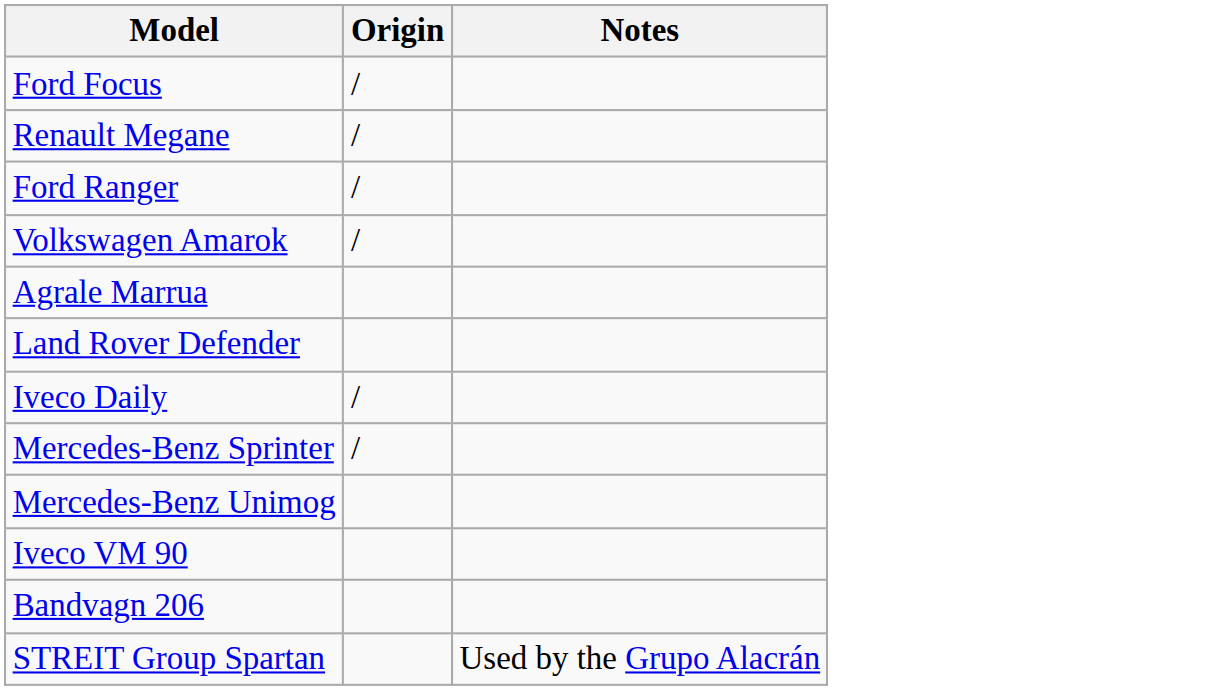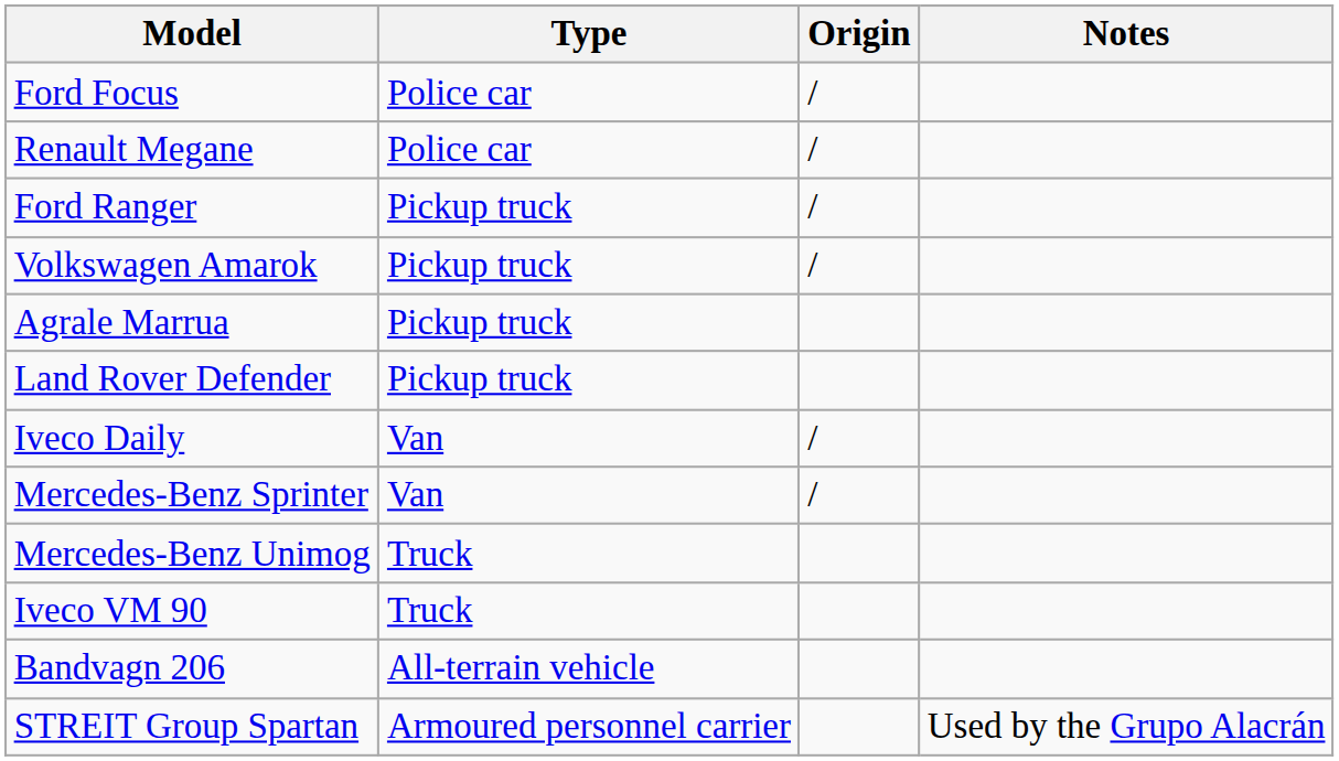+ column: Type | Police car | Police car | Pickup truck | Pickup truck | Pickup truck | Pickup truck | Van | Van | Truck | Truck | All-terrain vehicle | Armoured personnel carrier
